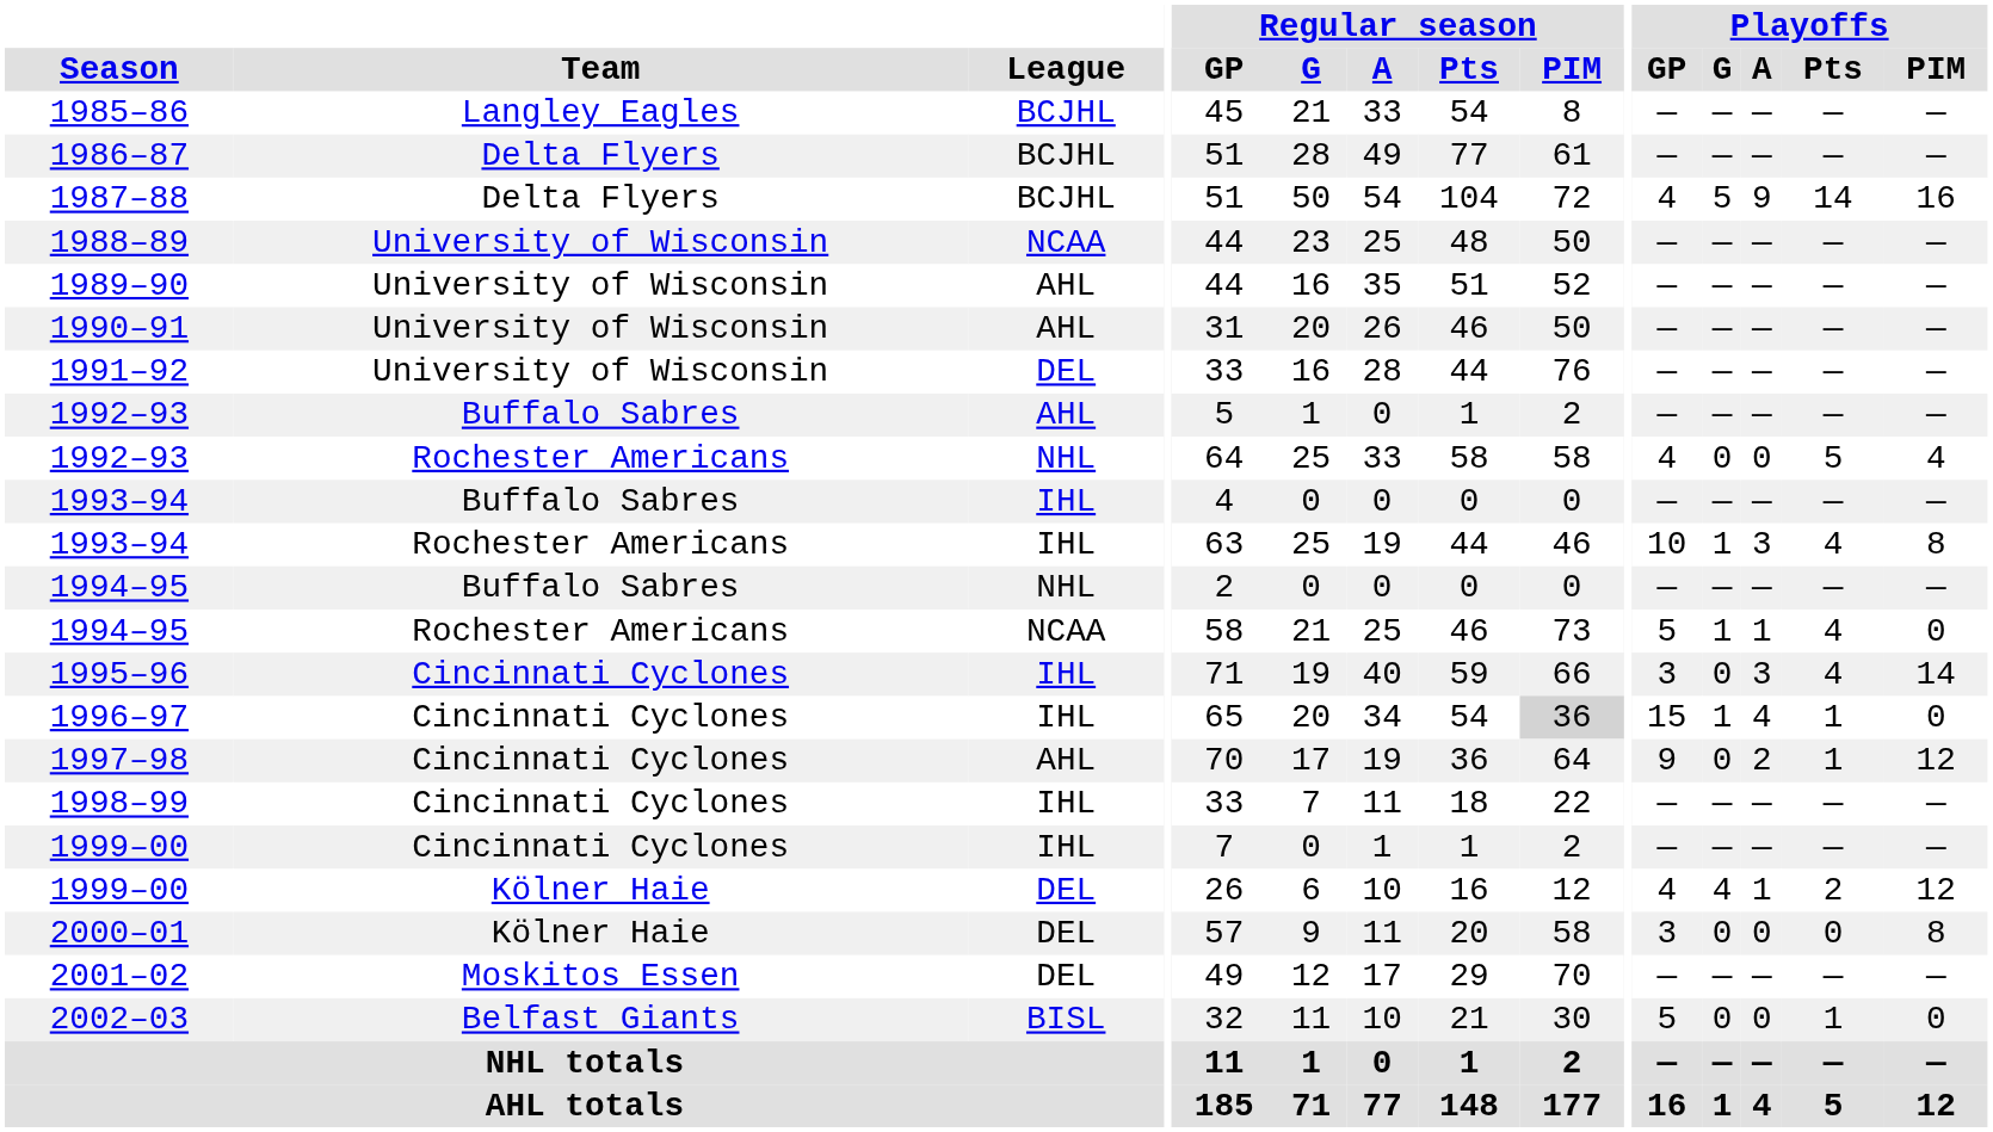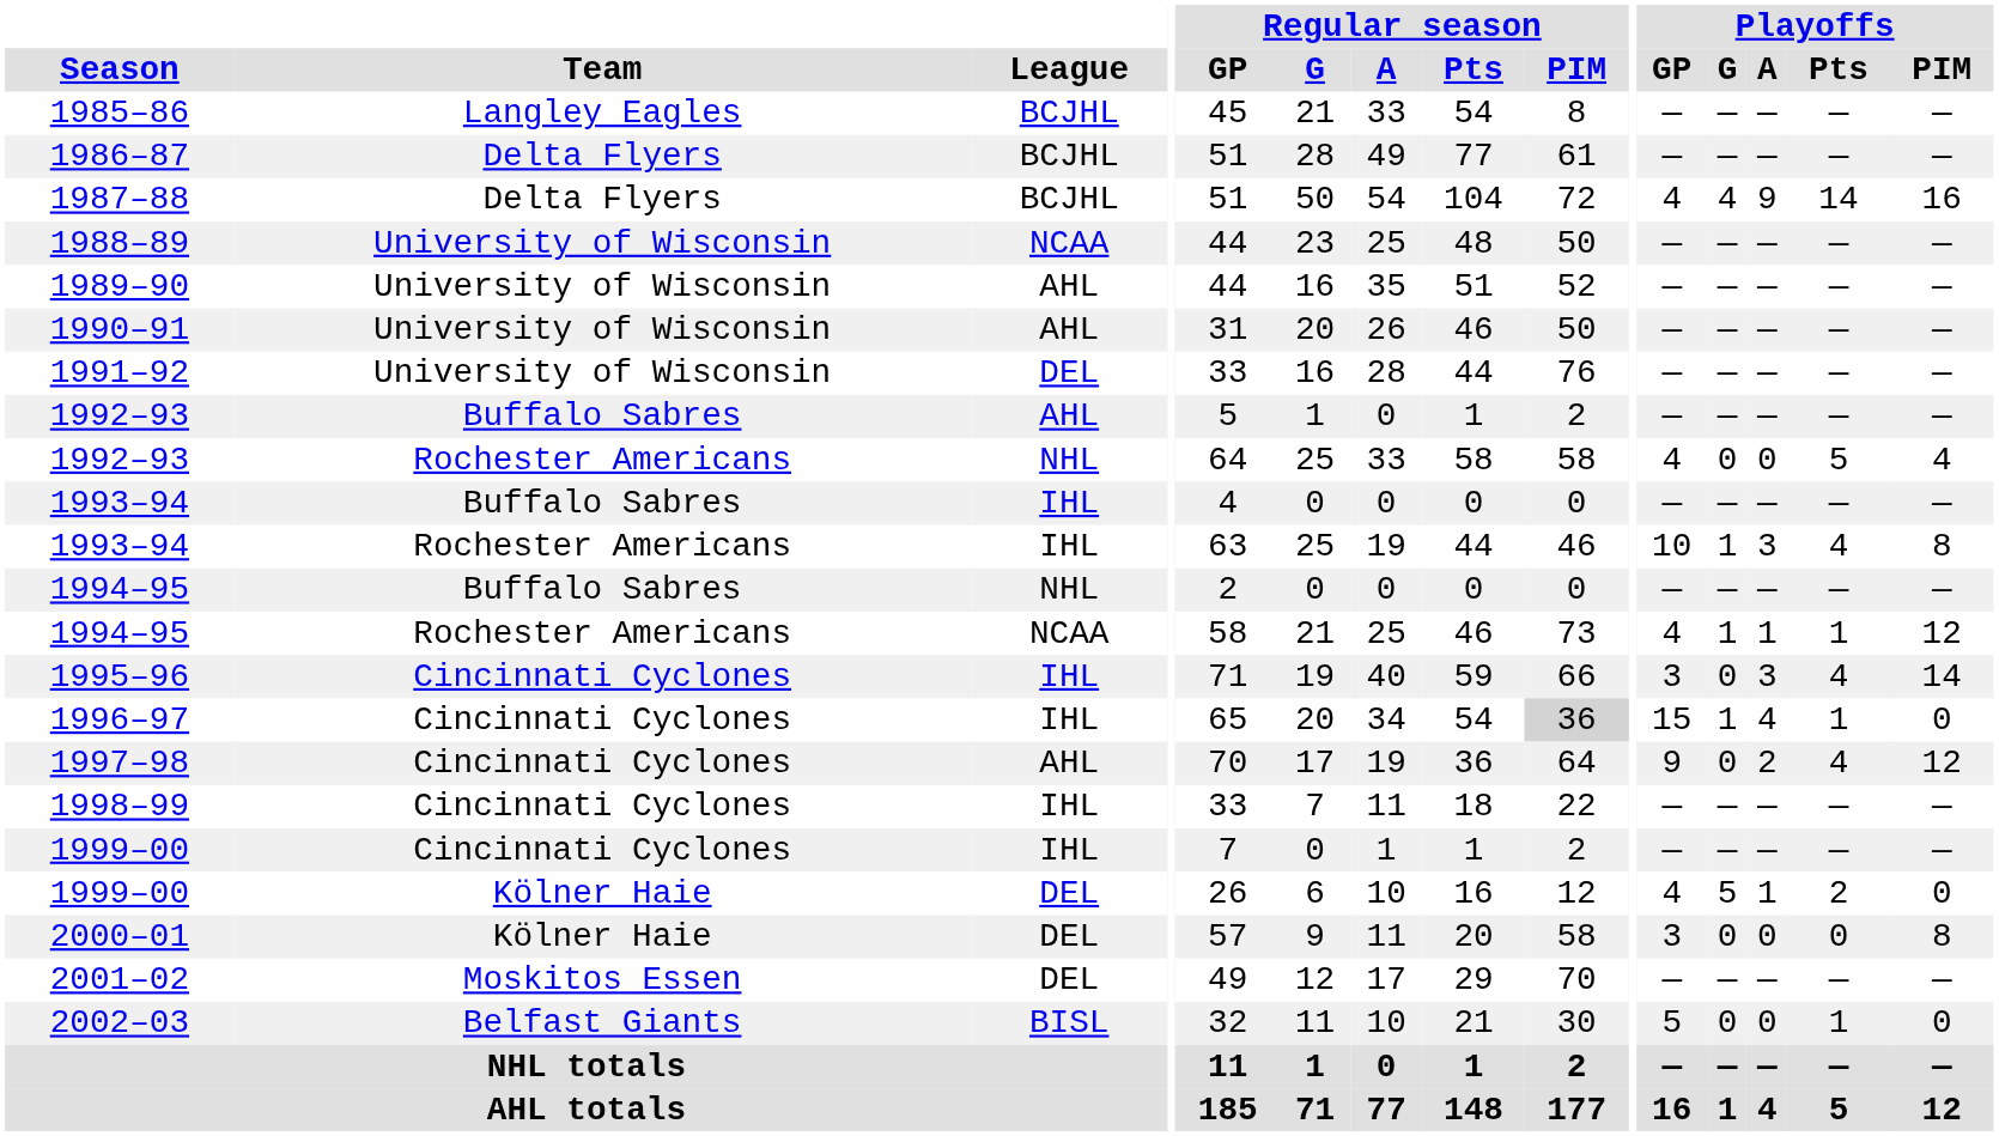1987–88 | Playoffs / G: 5 -> 4
1994–95 / Rochester Americans | Playoffs / GP: 5 -> 4
1994–95 / Rochester Americans | Playoffs / Pts: 4 -> 1
1994–95 / Rochester Americans | Playoffs / PIM: 0 -> 12
1997–98 | Playoffs / Pts: 1 -> 4
1999–00 / Kölner Haie | Playoffs / G: 4 -> 5
1999–00 / Kölner Haie | Playoffs / PIM: 12 -> 0
